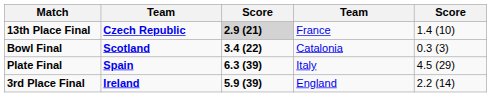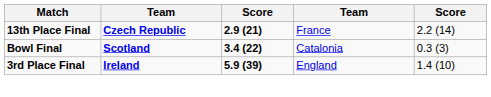13th Place Final | column 3: lightgrey background -> no background
13th Place Final | column 5: 1.4 (10) -> 2.2 (14)
- row: Plate Final | Spain | 6.3 (39) | Italy | 4.5 (29)
3rd Place Final | column 5: 2.2 (14) -> 1.4 (10)
